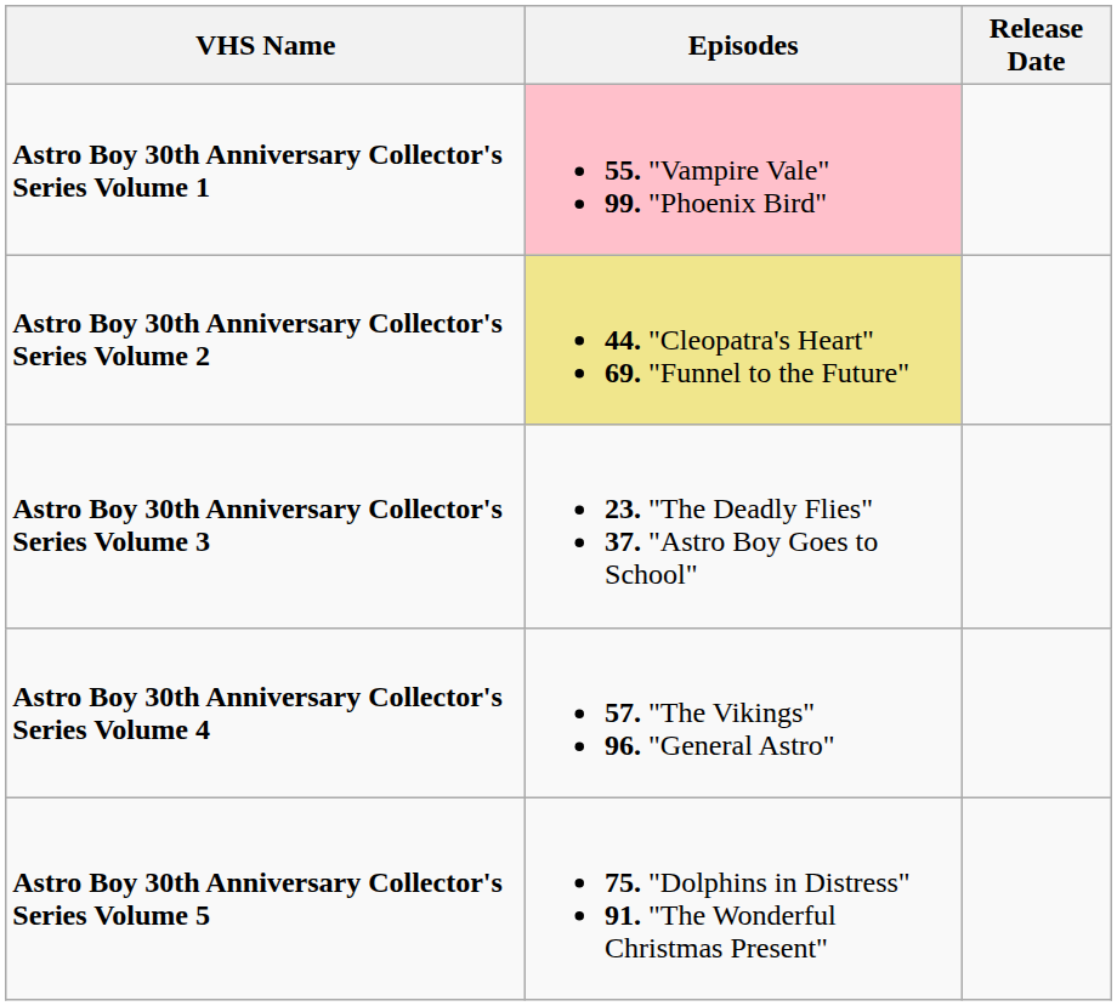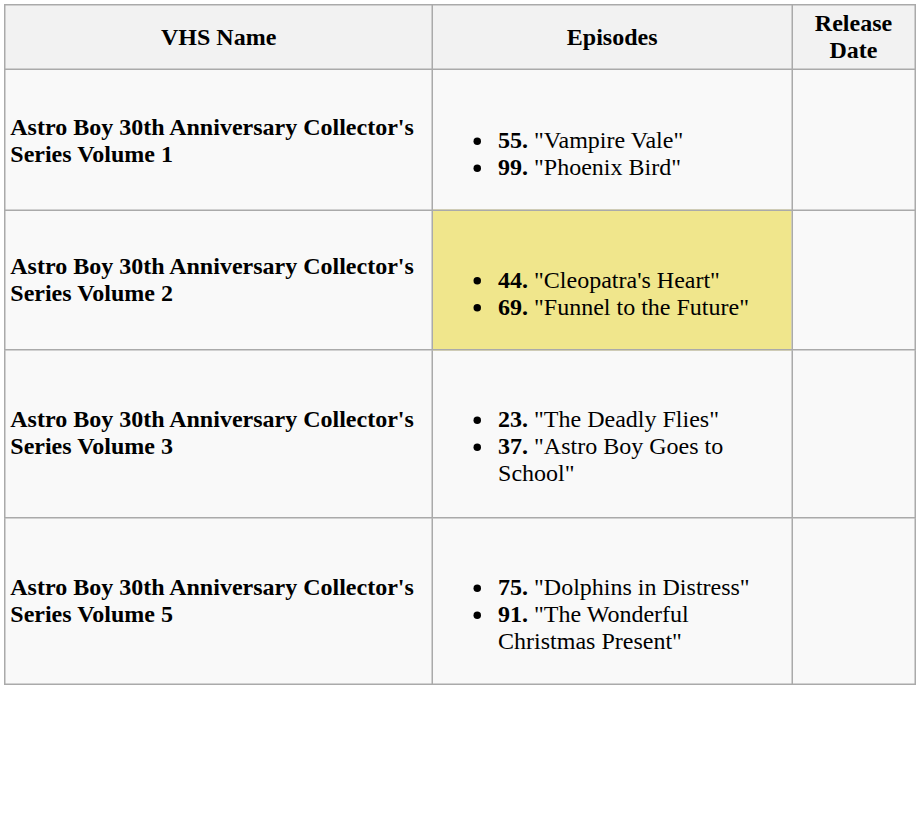Astro Boy 30th Anniversary Collector's Series Volume 1 | Episodes: pink background -> no background
- row: Astro Boy 30th Anniversary Collector's Series Volume 4 | 57. "The Vikings" 96. "General Astro"
